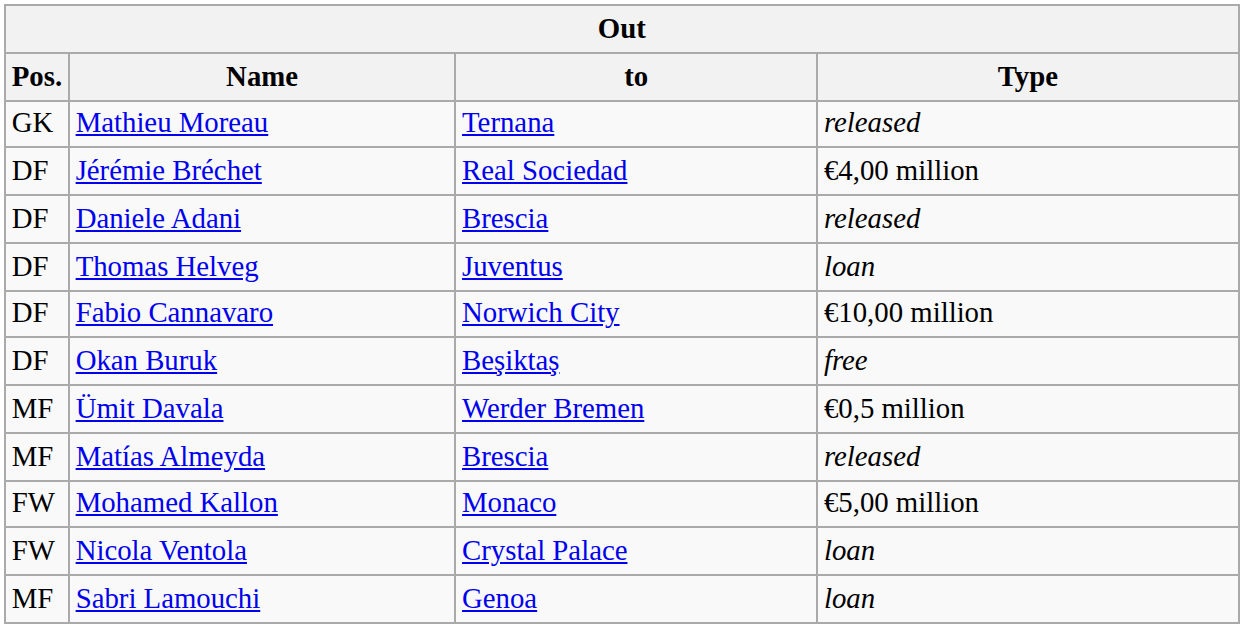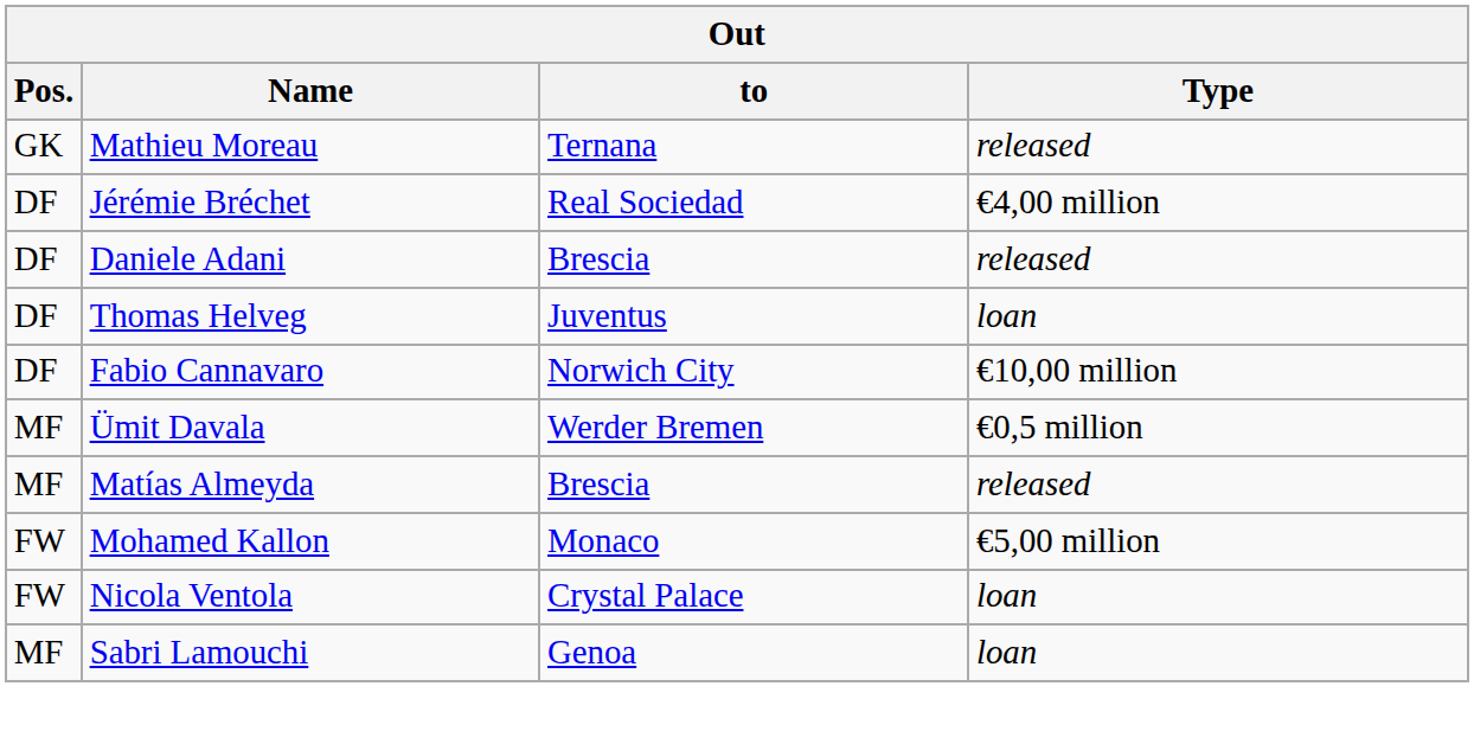- row: DF | Okan Buruk | Beşiktaş | free
